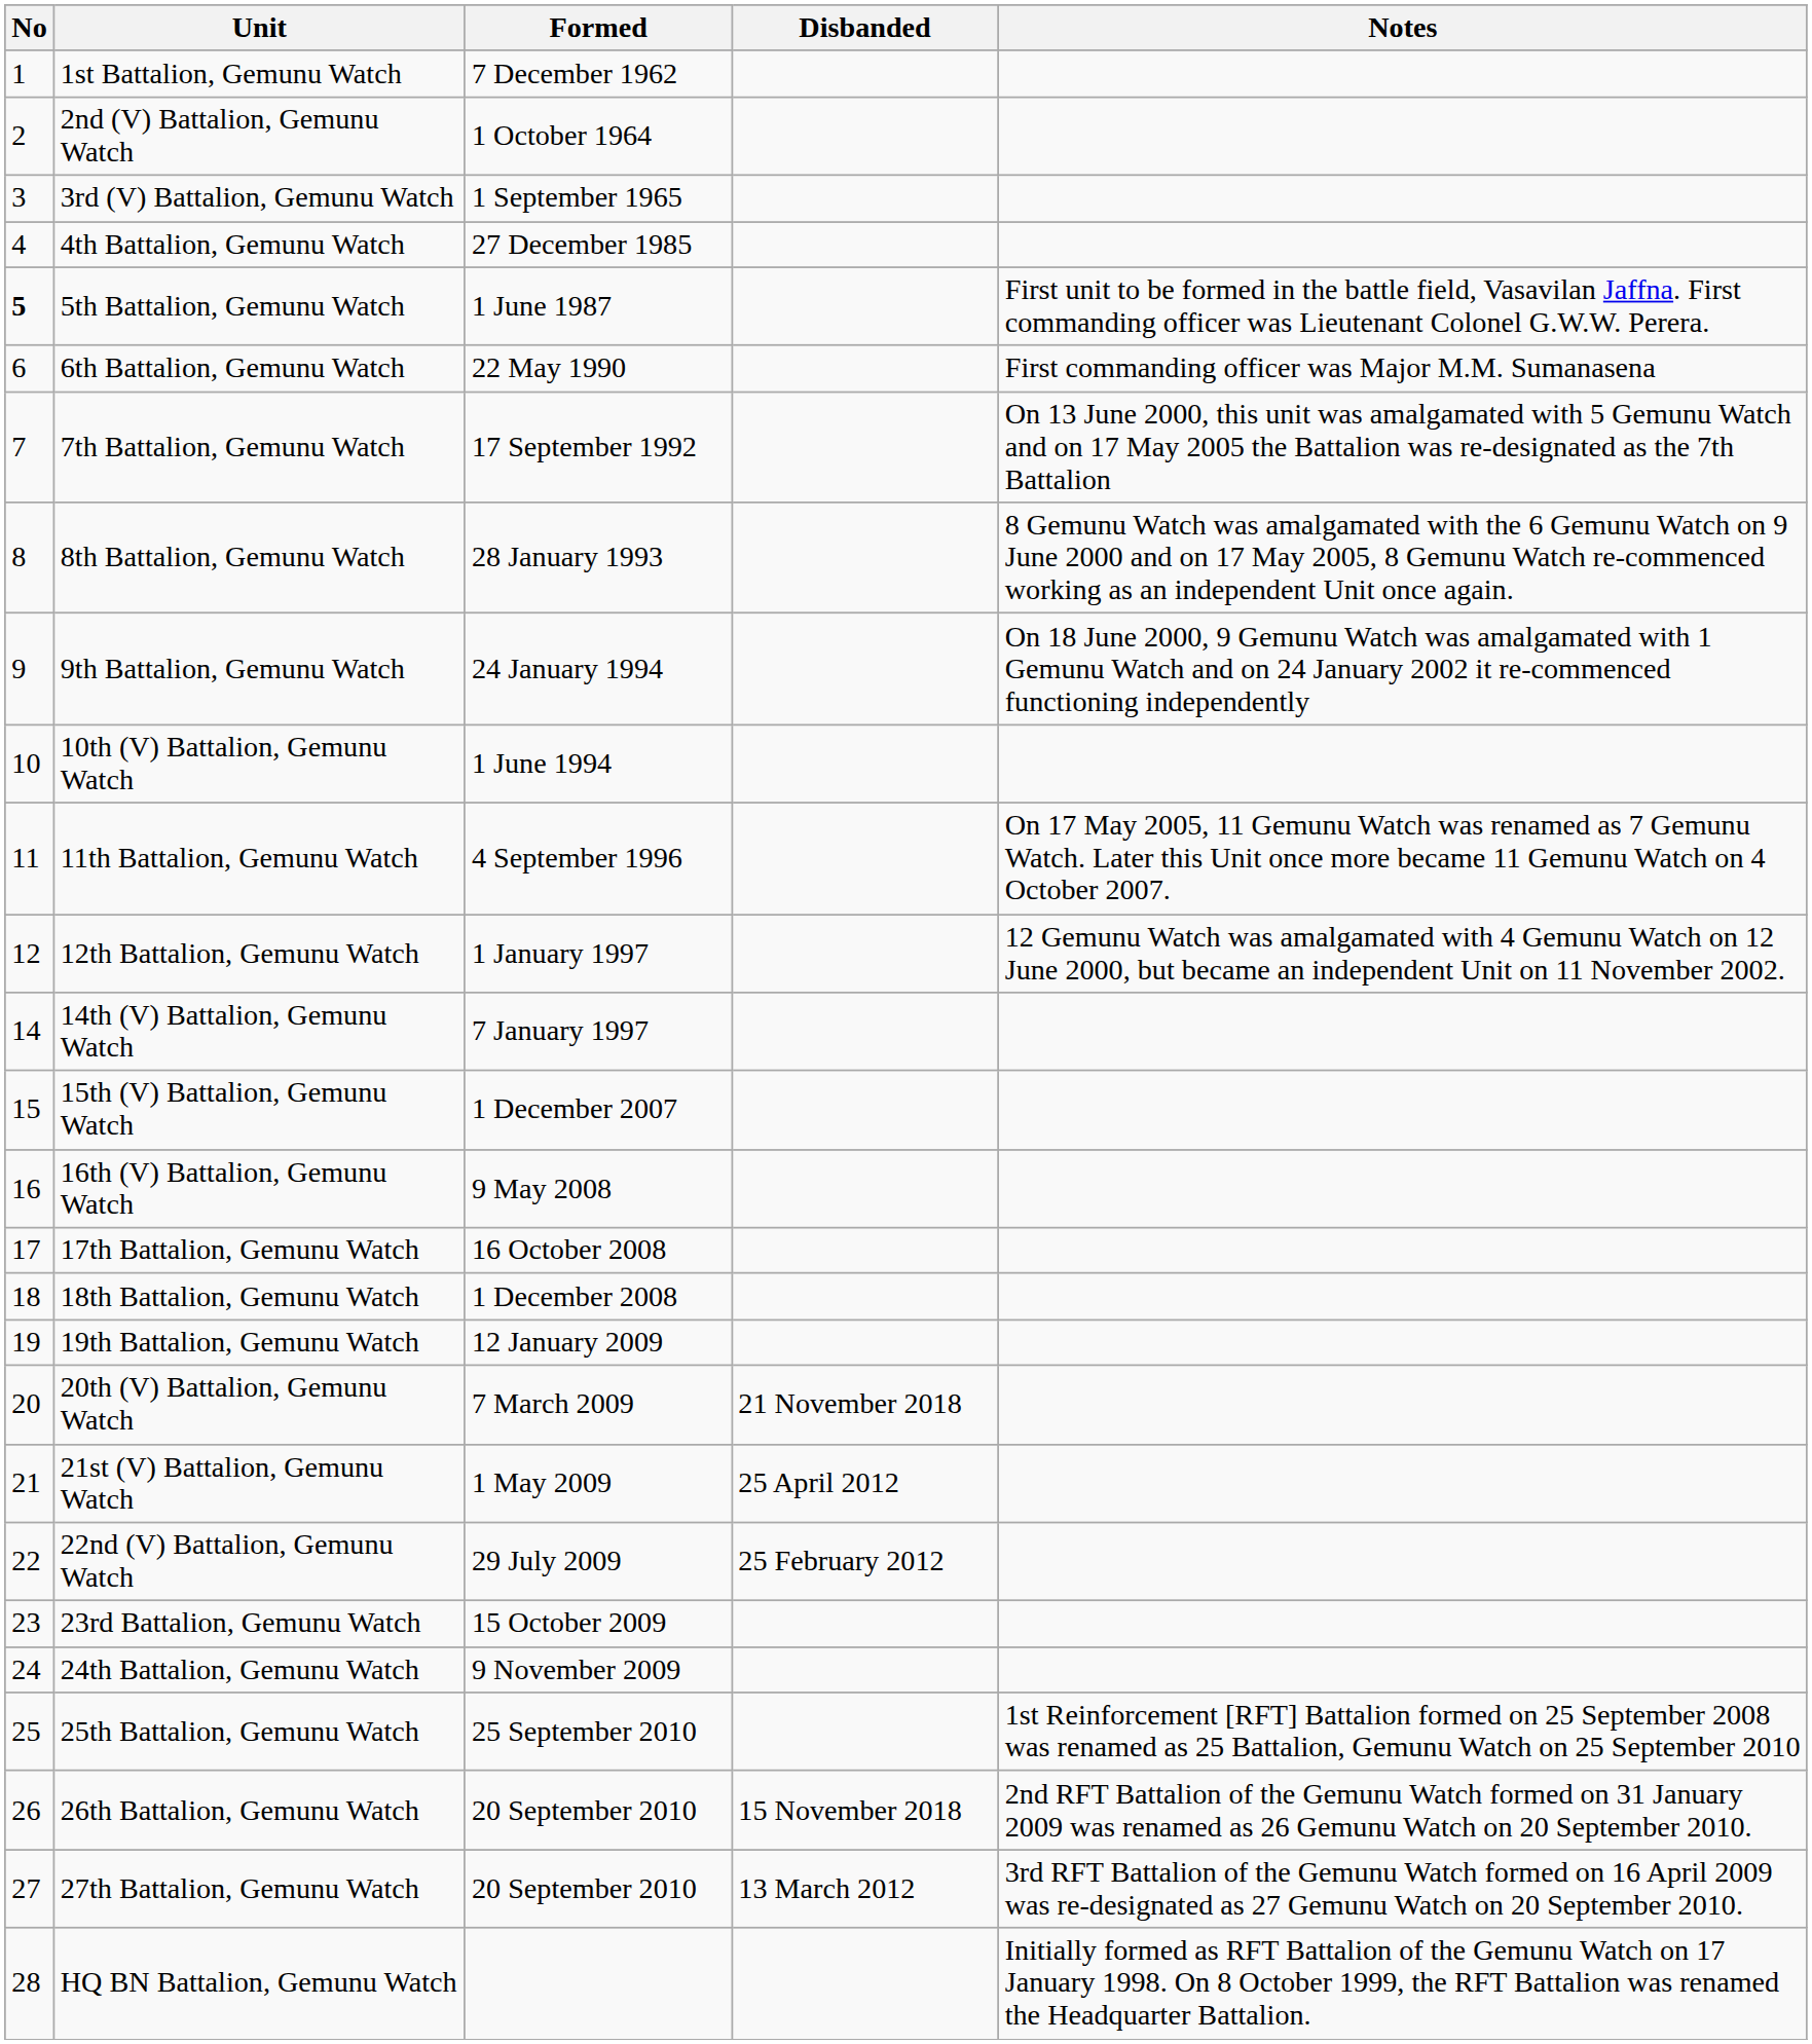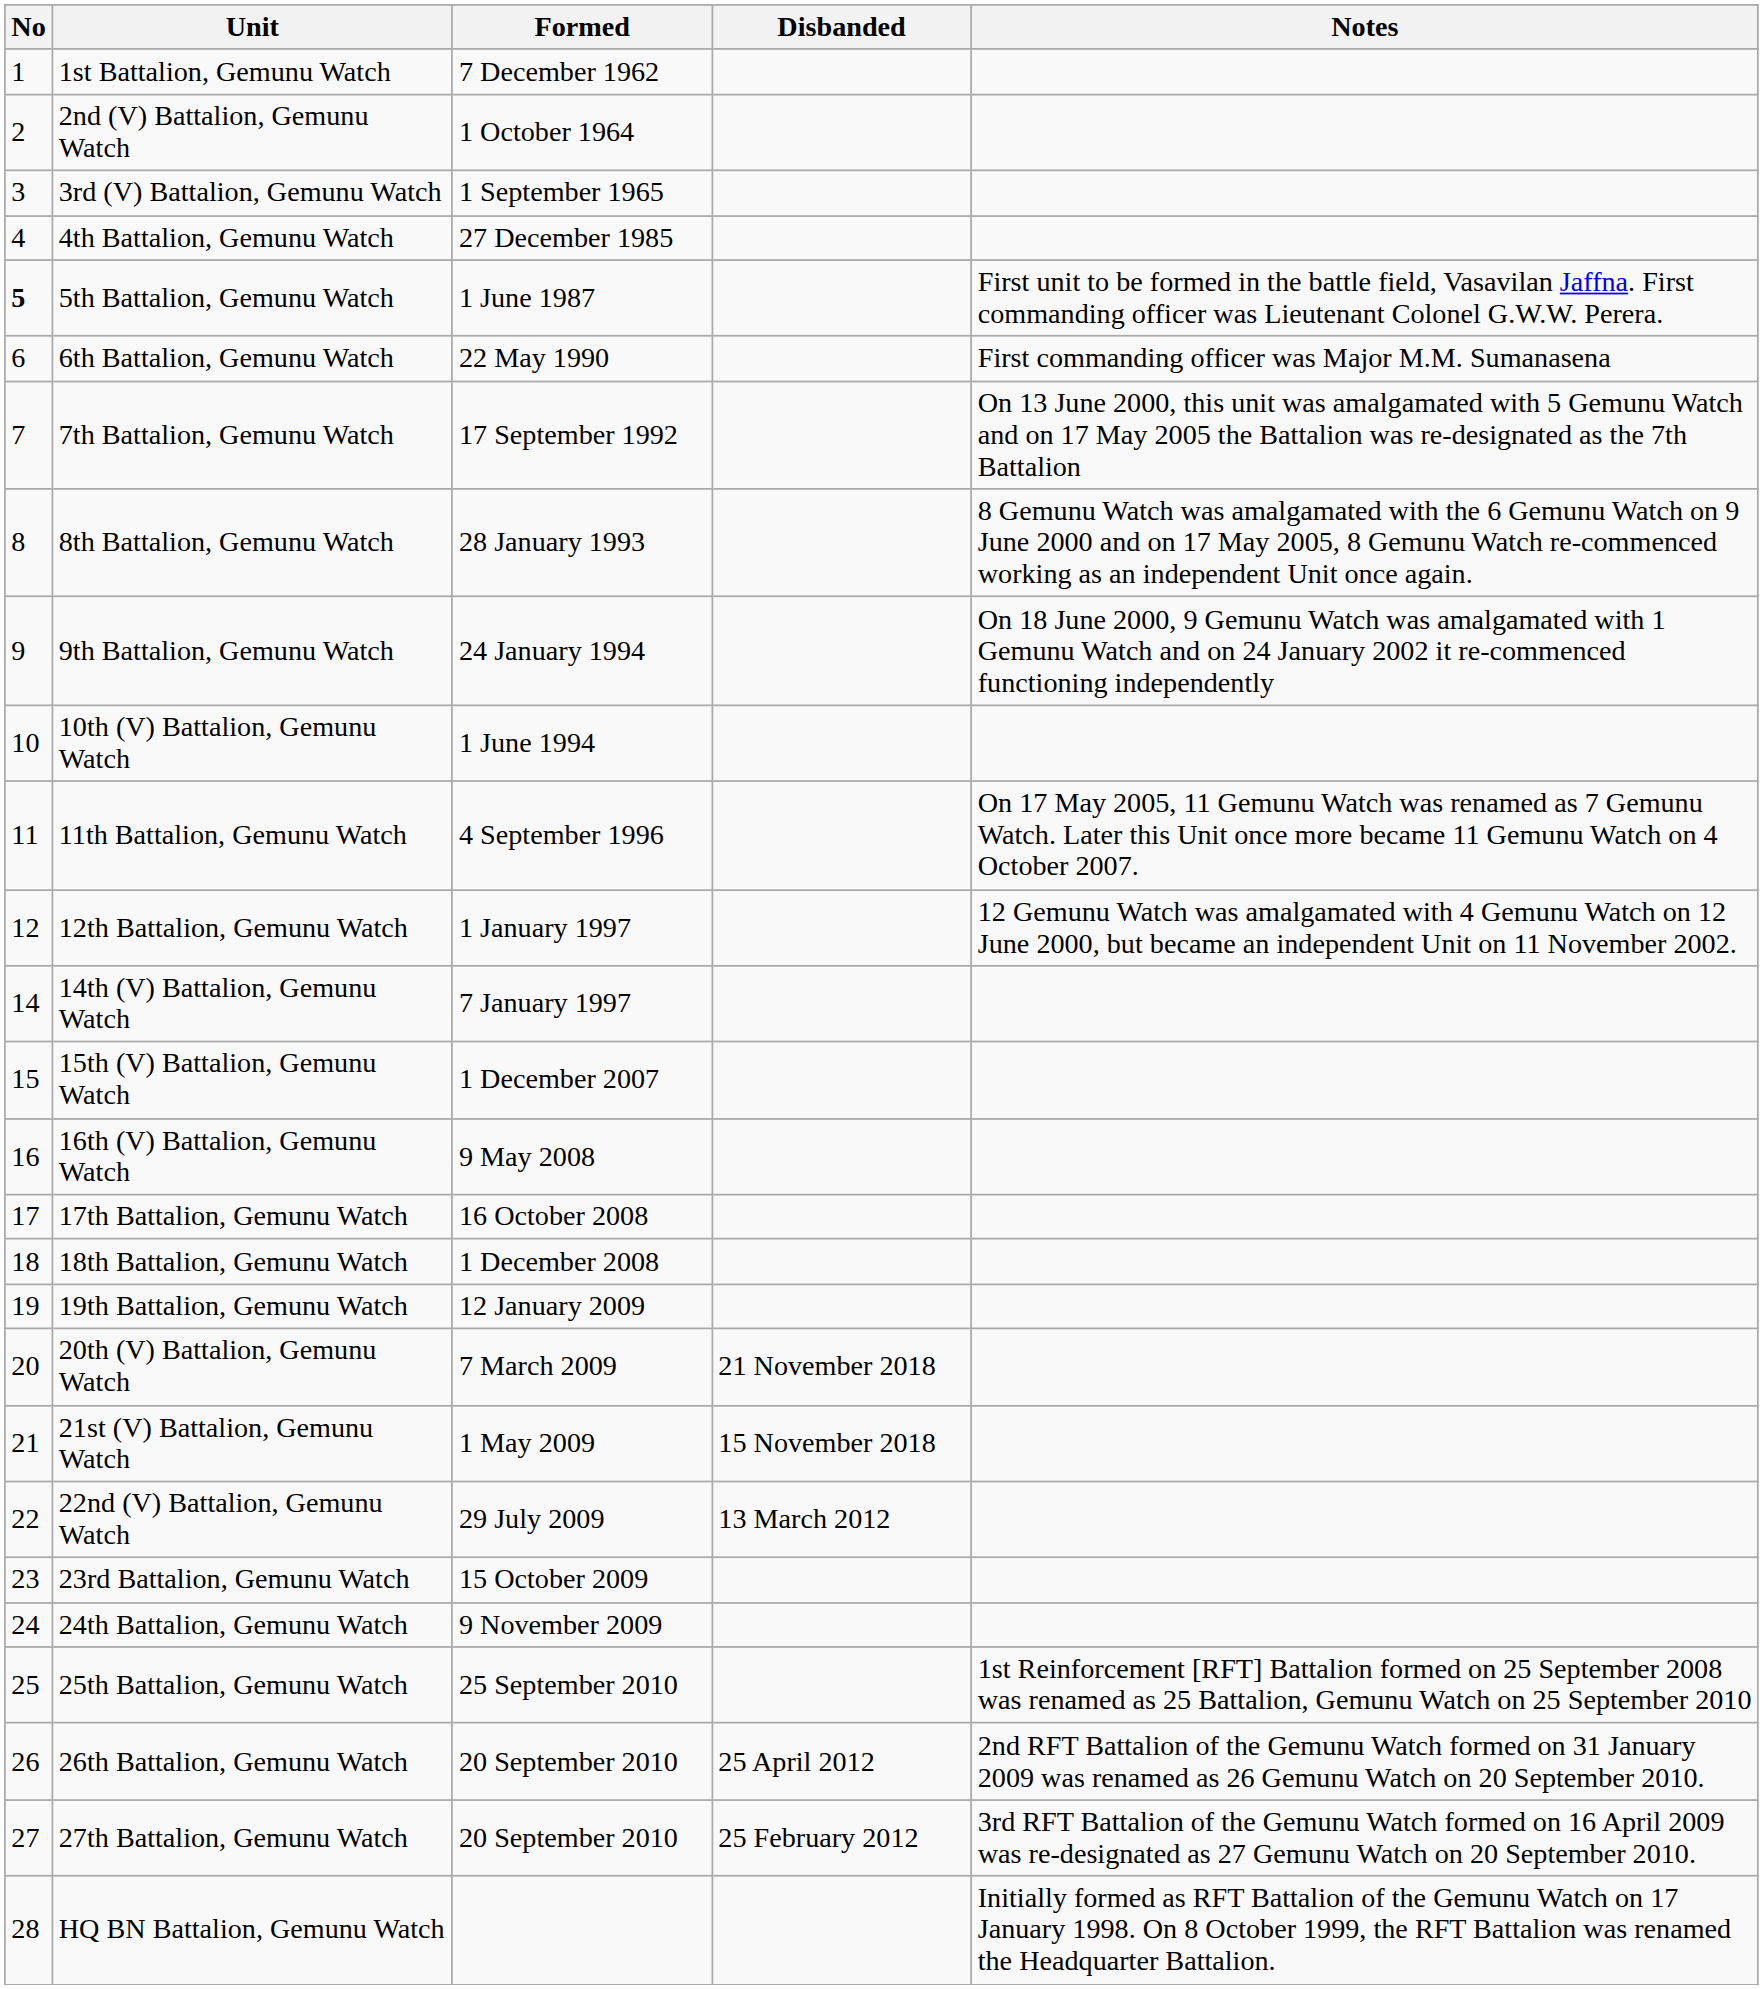21st (V) Battalion, Gemunu Watch | Disbanded: 25 April 2012 -> 15 November 2018
22nd (V) Battalion, Gemunu Watch | Disbanded: 25 February 2012 -> 13 March 2012
26th Battalion, Gemunu Watch | Disbanded: 15 November 2018 -> 25 April 2012
27th Battalion, Gemunu Watch | Disbanded: 13 March 2012 -> 25 February 2012
